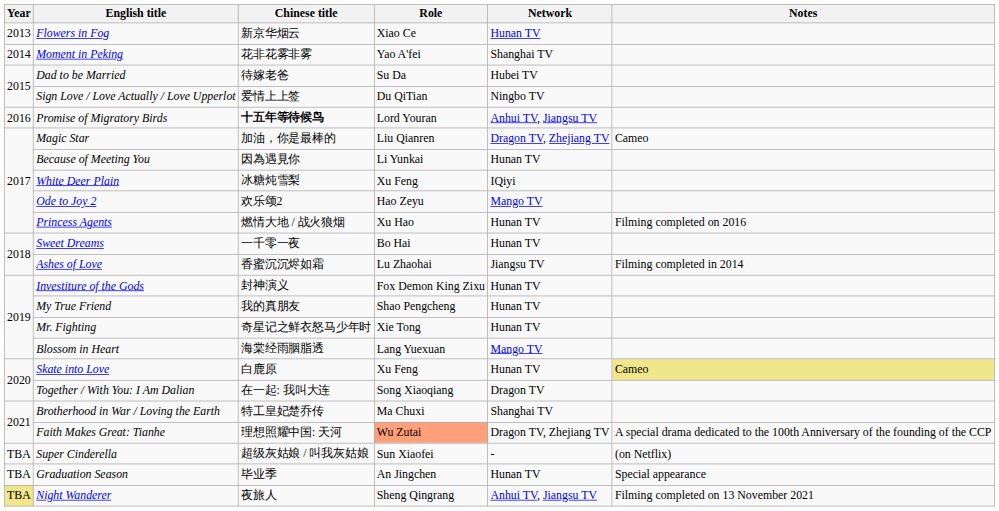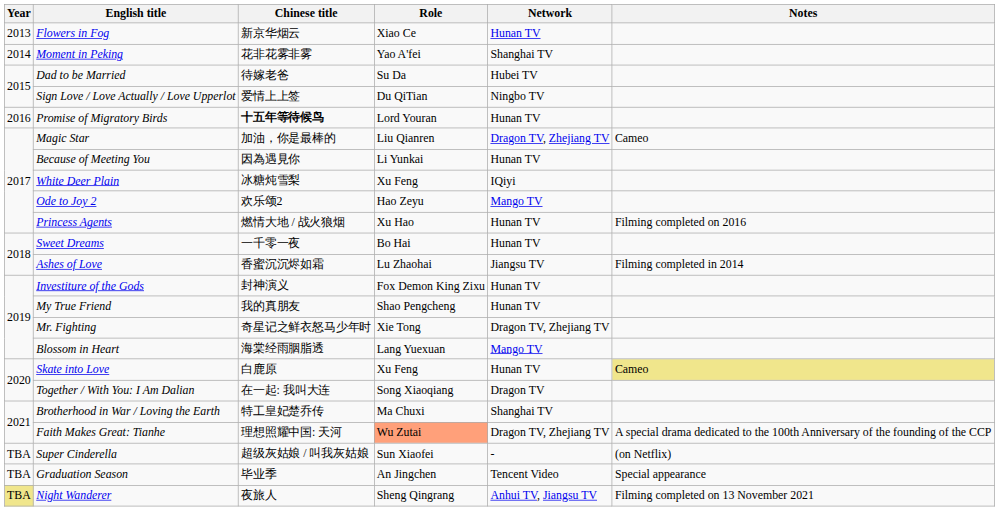Promise of Migratory Birds | Network: Anhui TV, Jiangsu TV -> Hunan TV
Mr. Fighting | Network: Hunan TV -> Dragon TV, Zhejiang TV
Graduation Season | Network: Hunan TV -> Tencent Video
